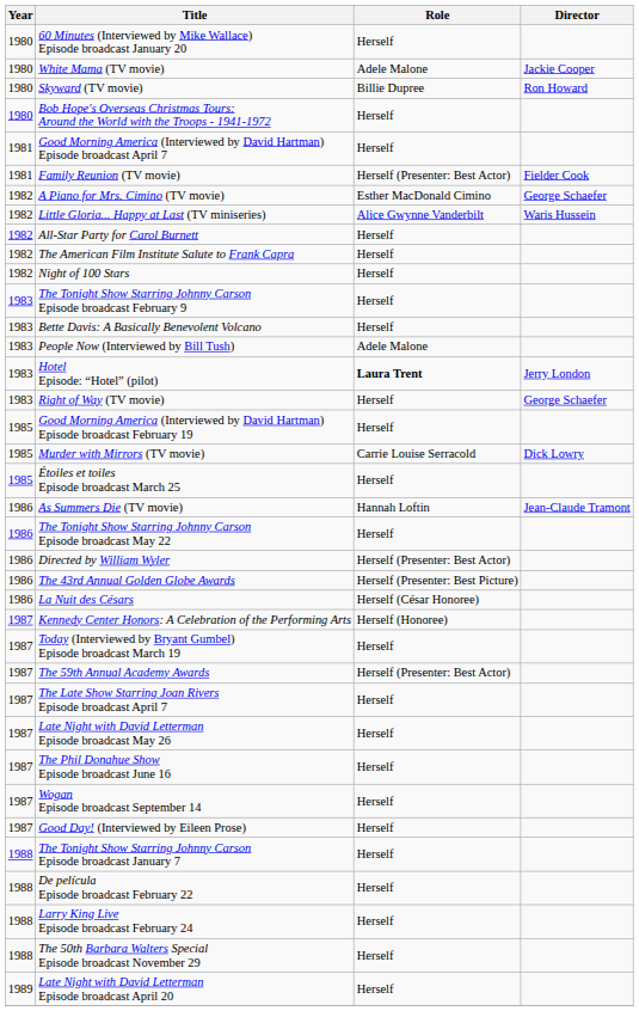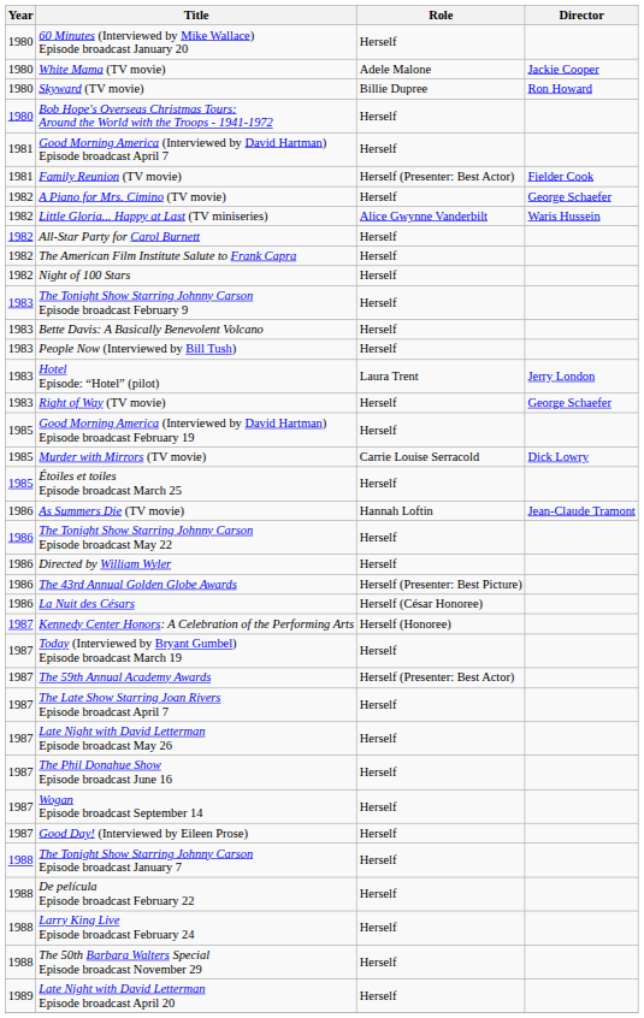A Piano for Mrs. Cimino (TV movie) | Role: Esther MacDonald Cimino -> Herself
People Now (Interviewed by Bill Tush) | Role: Adele Malone -> Herself
Hotel Episode: “Hotel” (pilot) | Role: bold -> normal
Directed by William Wyler | Role: Herself (Presenter: Best Actor) -> Herself
